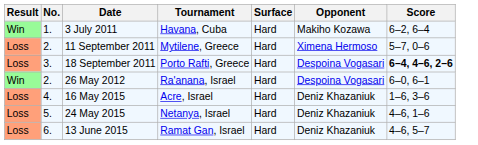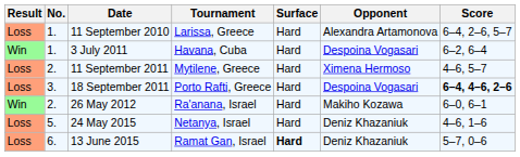+ row: Loss | 1. | 11 September 2010 | Larissa, Greece | Hard | Alexandra Artamonova | 6–4, 2–6, 5–7
3 July 2011 | Opponent: Makiho Kozawa -> Despoina Vogasari
11 September 2011 | Score: 5–7, 0–6 -> 4–6, 5–7
26 May 2012 | Opponent: Despoina Vogasari -> Makiho Kozawa
- row: Loss | 4. | 16 May 2015 | Acre, Israel | Hard | Deniz Khazaniuk | 1–6, 3–6
13 June 2015 | Surface: normal -> bold
13 June 2015 | Score: 4–6, 5–7 -> 5–7, 0–6
